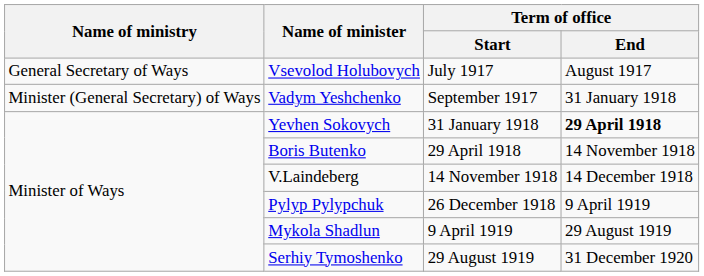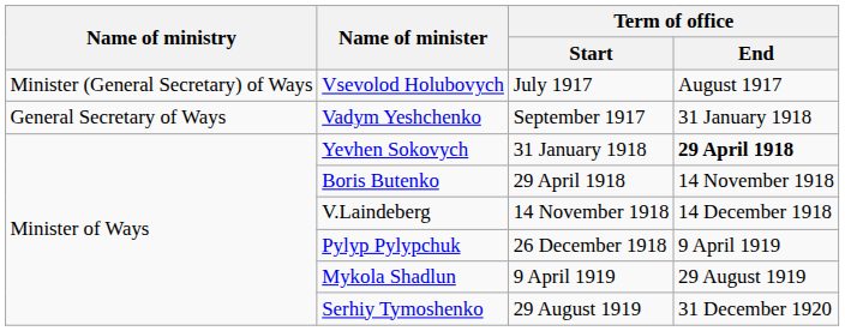Vsevolod Holubovych | Name of ministry: General Secretary of Ways -> Minister (General Secretary) of Ways
Vadym Yeshchenko | Name of ministry: Minister (General Secretary) of Ways -> General Secretary of Ways
